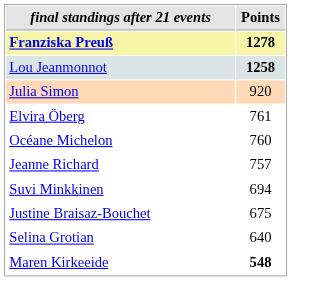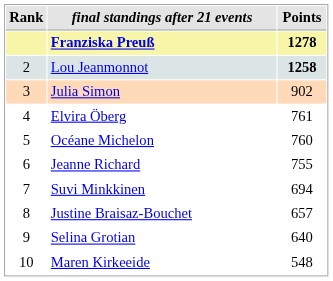+ column: Rank | 2 | 3 | 4 | 5 | 6 | 7 | 8 | 9 | 10
Julia Simon | Points: 920 -> 902
Jeanne Richard | Points: 757 -> 755
Justine Braisaz-Bouchet | Points: 675 -> 657
Maren Kirkeeide | Points: bold -> normal
